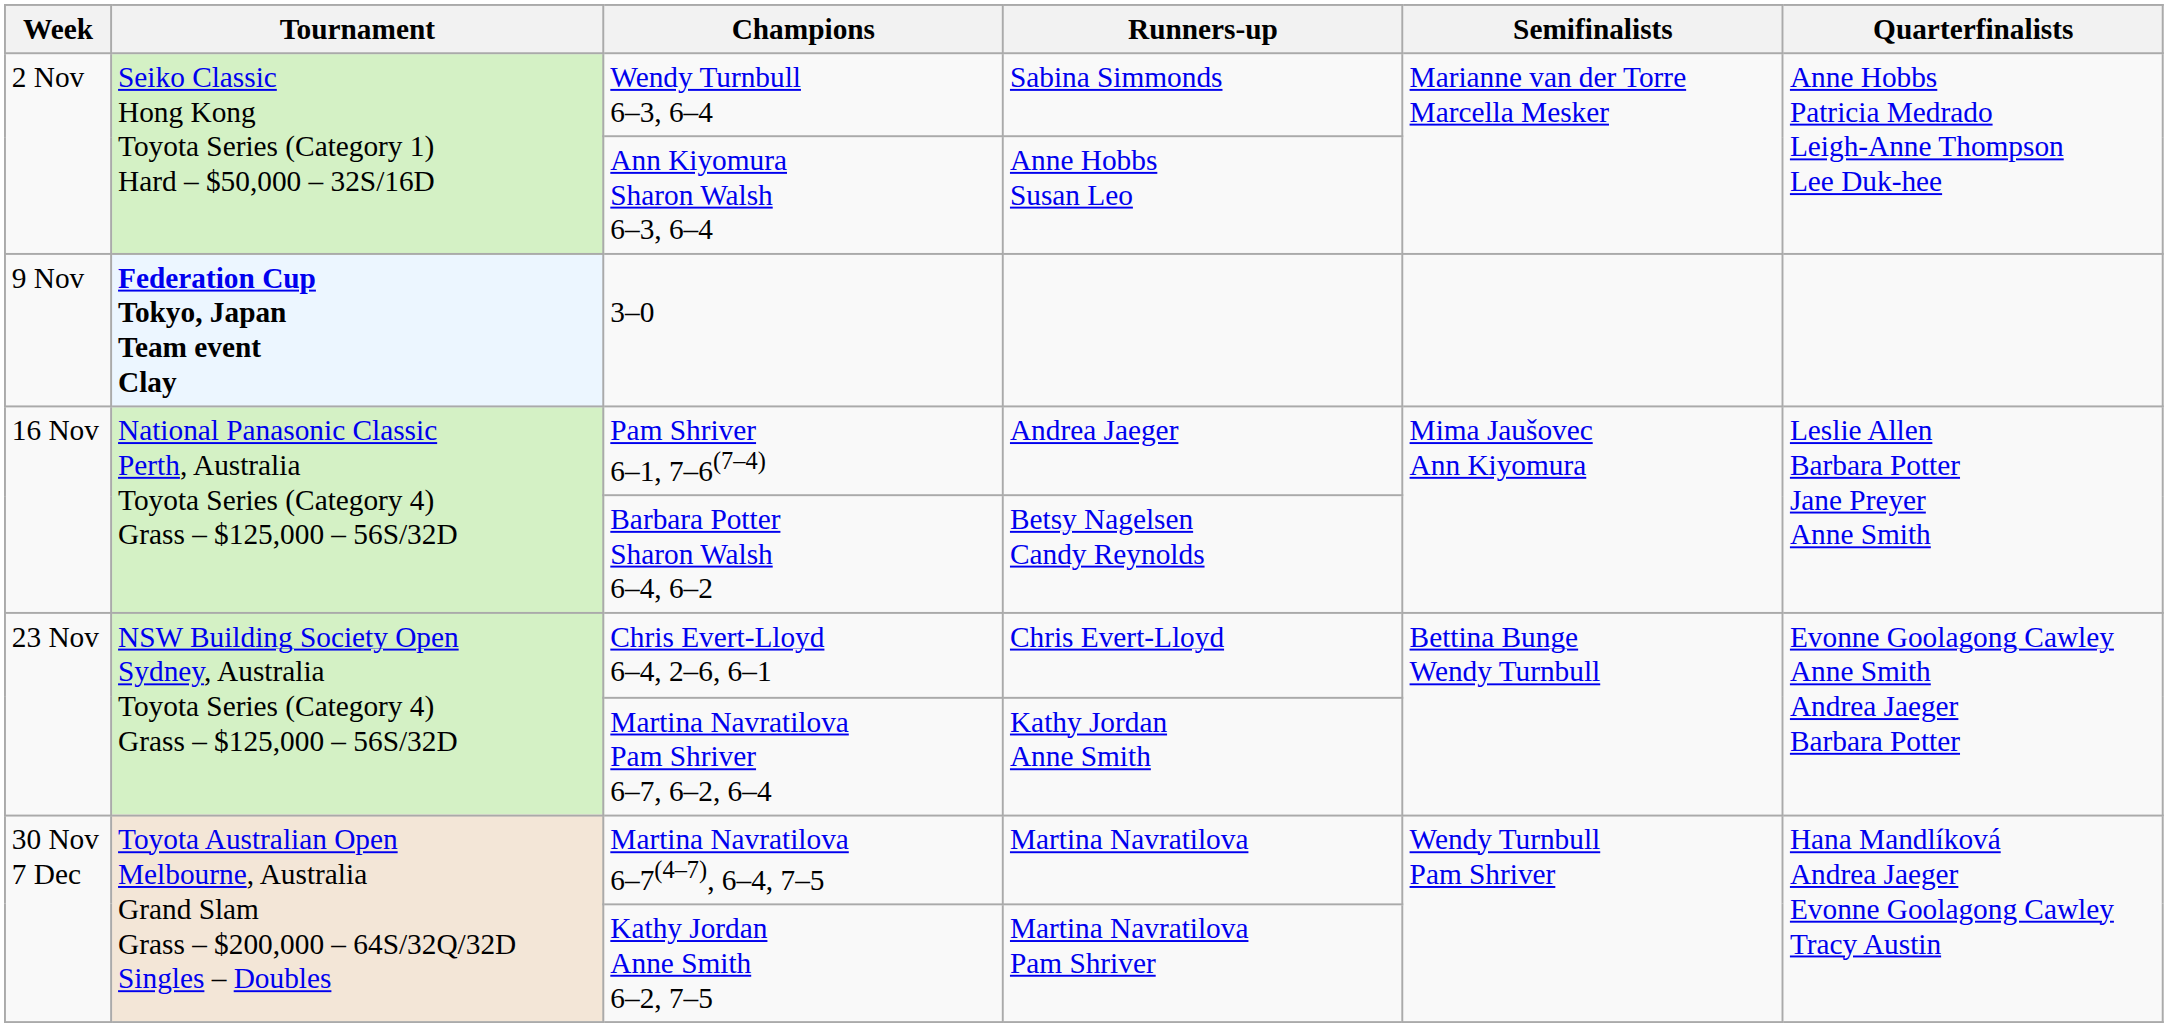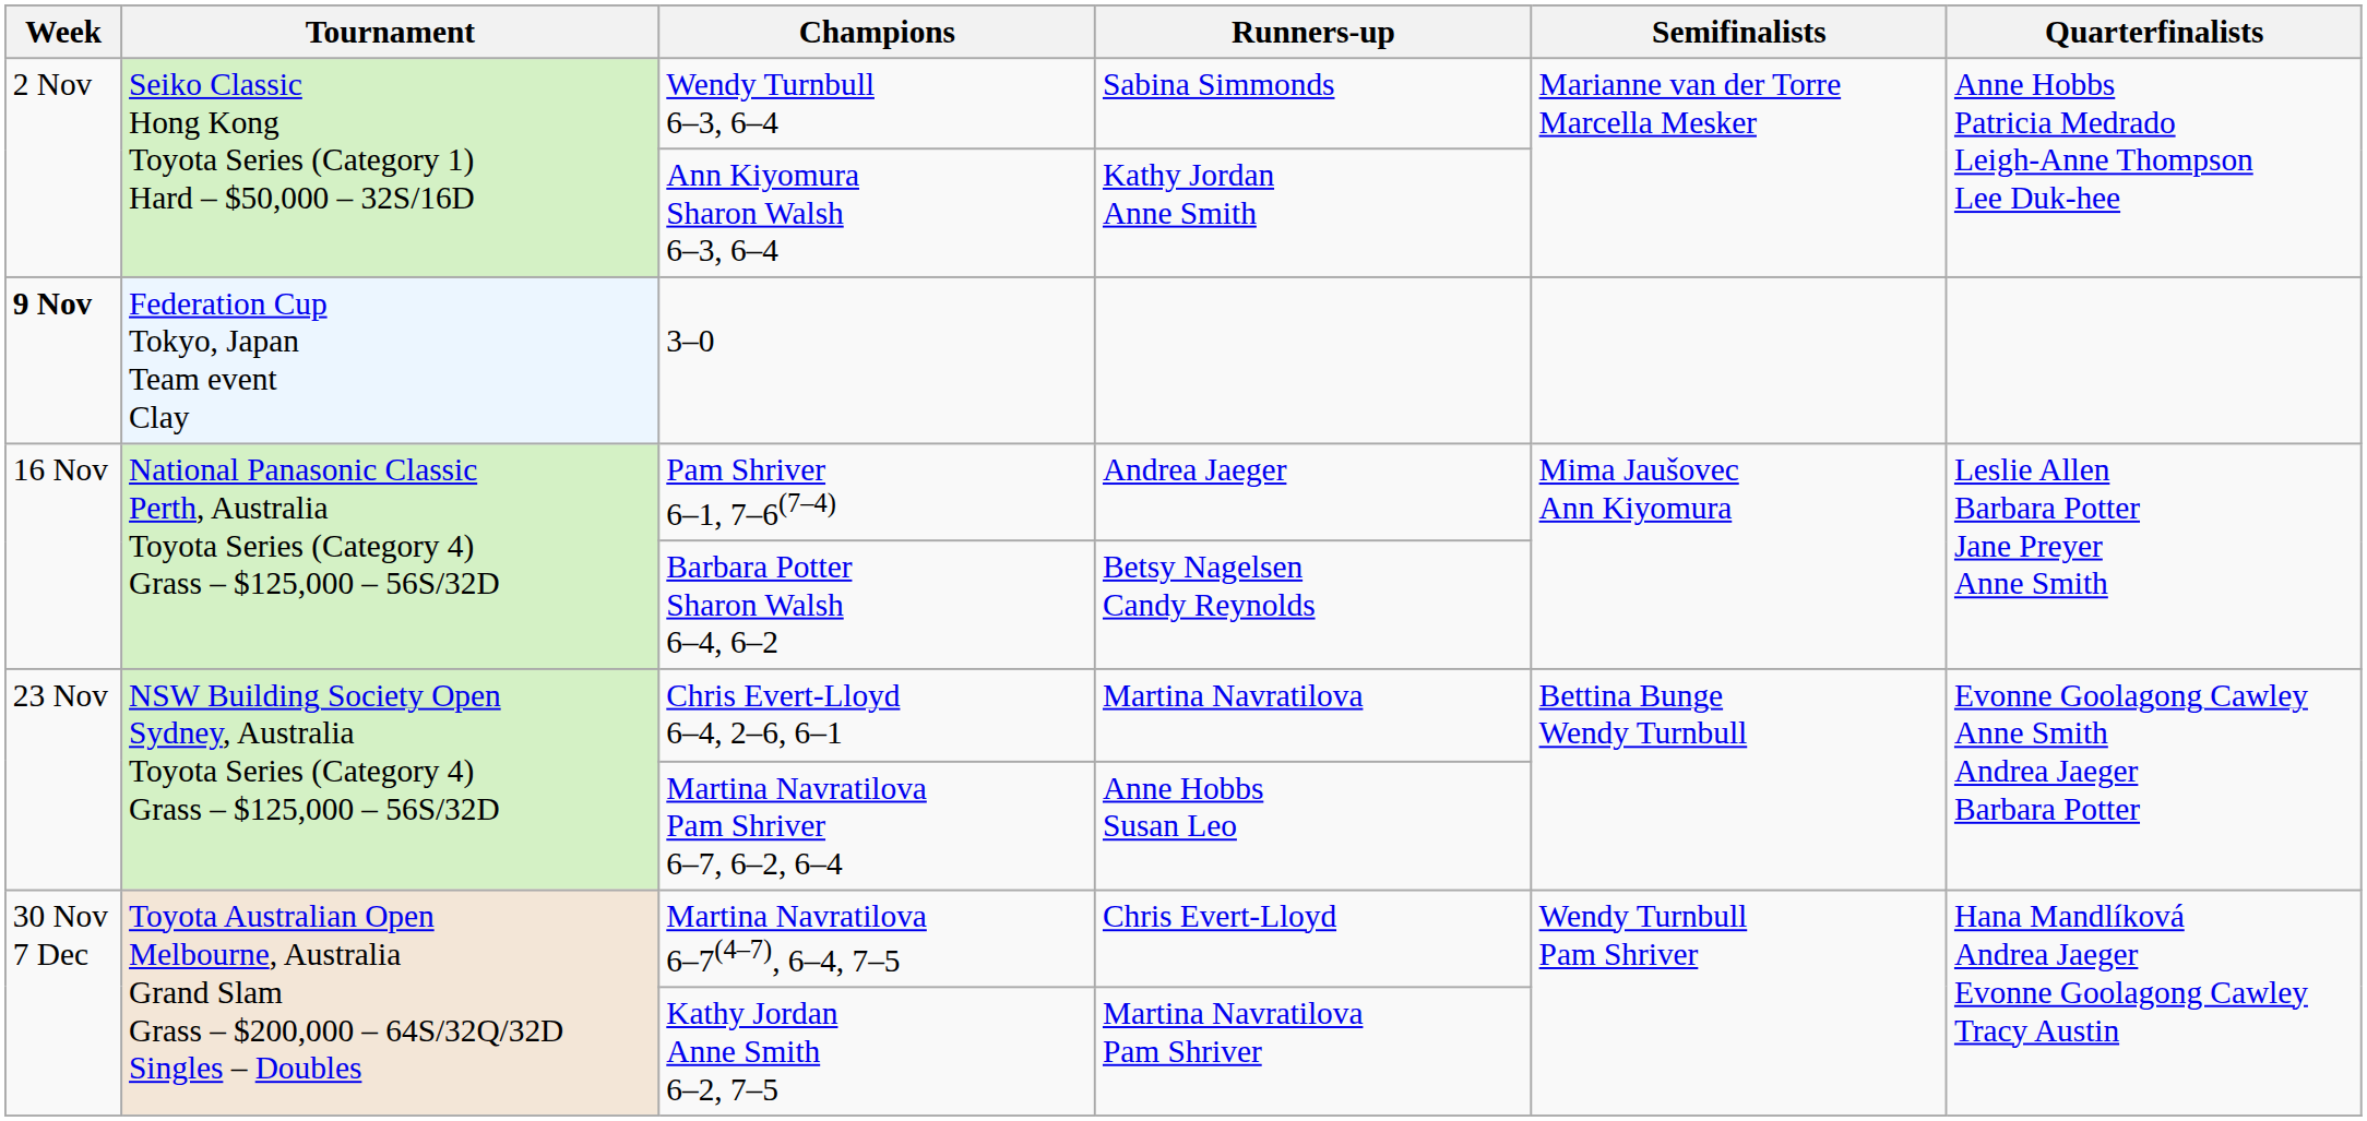Ann Kiyomura Sharon Walsh 6–3, 6–4 | Runners-up: Anne Hobbs Susan Leo -> Kathy Jordan Anne Smith
3–0 | Week: normal -> bold
3–0 | Tournament: bold -> normal
Chris Evert-Lloyd 6–4, 2–6, 6–1 | Runners-up: Chris Evert-Lloyd -> Martina Navratilova
Martina Navratilova Pam Shriver 6–7, 6–2, 6–4 | Runners-up: Kathy Jordan Anne Smith -> Anne Hobbs Susan Leo
Martina Navratilova 6–7(4–7), 6–4, 7–5 | Runners-up: Martina Navratilova -> Chris Evert-Lloyd
